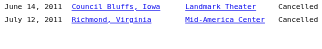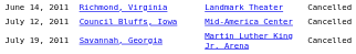June 14, 2011 | column 2: Council Bluffs, Iowa -> Richmond, Virginia
July 12, 2011 | column 2: Richmond, Virginia -> Council Bluffs, Iowa
+ row: July 19, 2011 | Savannah, Georgia | Martin Luther King Jr. Arena | Cancelled
